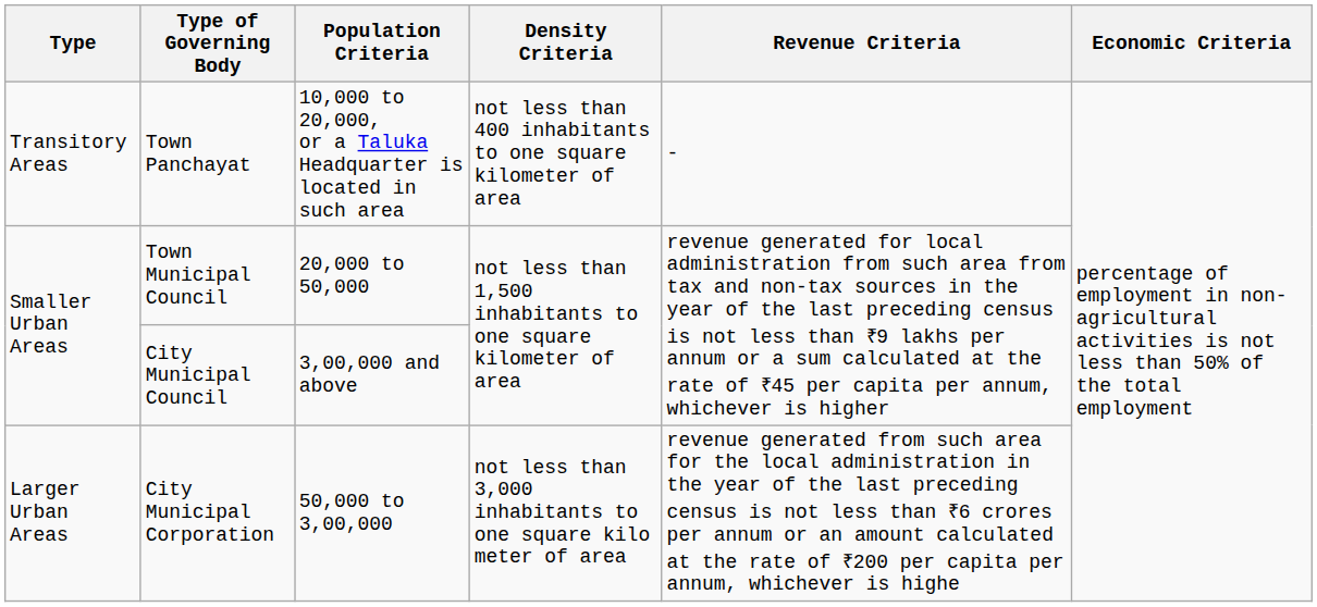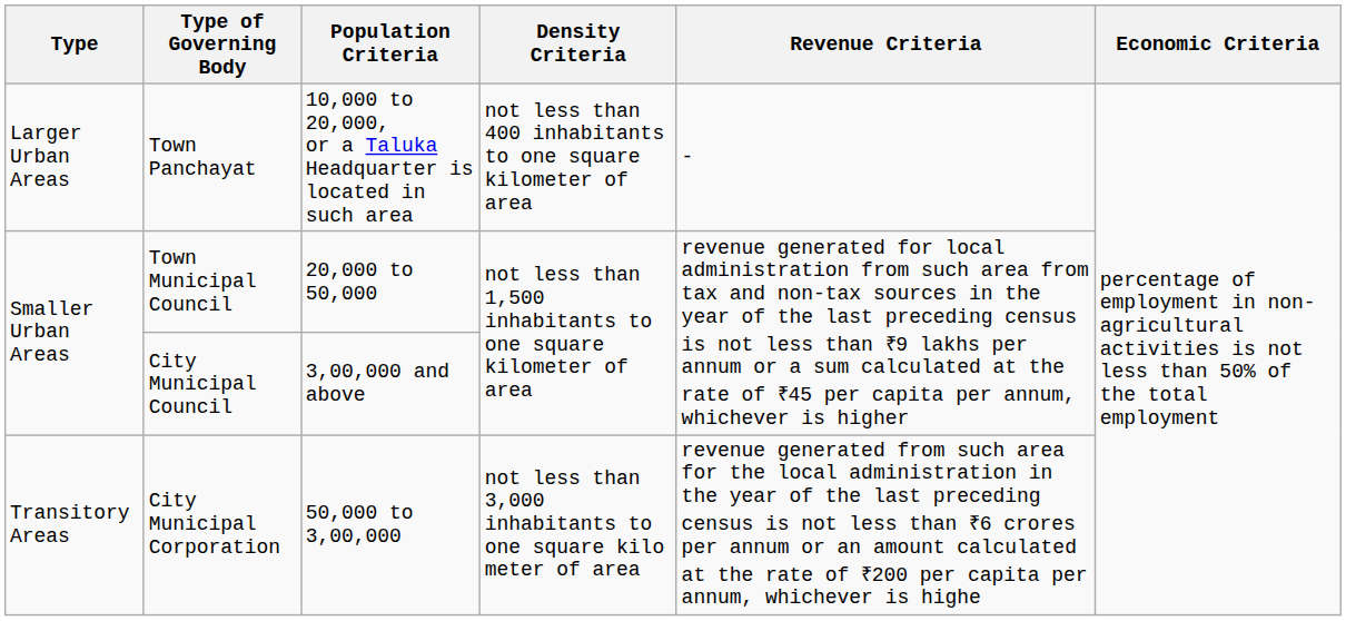Town Panchayat | Type: Transitory Areas -> Larger Urban Areas
City Municipal Corporation | Type: Larger Urban Areas -> Transitory Areas
